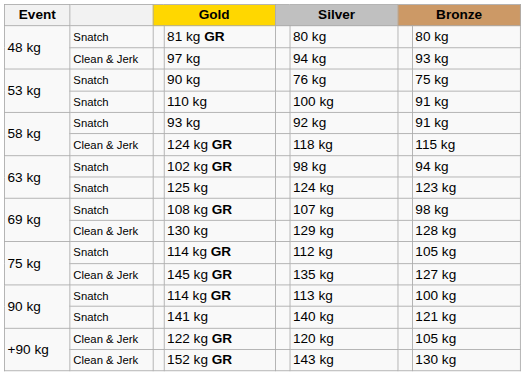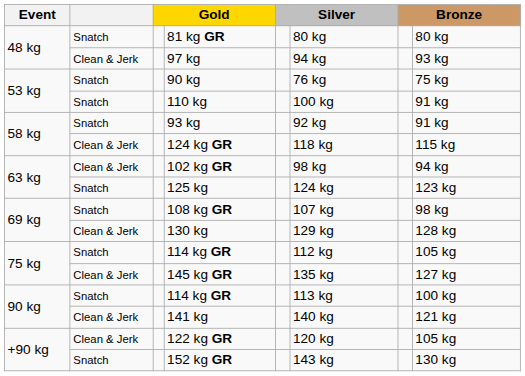102 kg GR | column 2: Snatch -> Clean & Jerk
141 kg | column 2: Snatch -> Clean & Jerk
152 kg GR | column 2: Clean & Jerk -> Snatch
